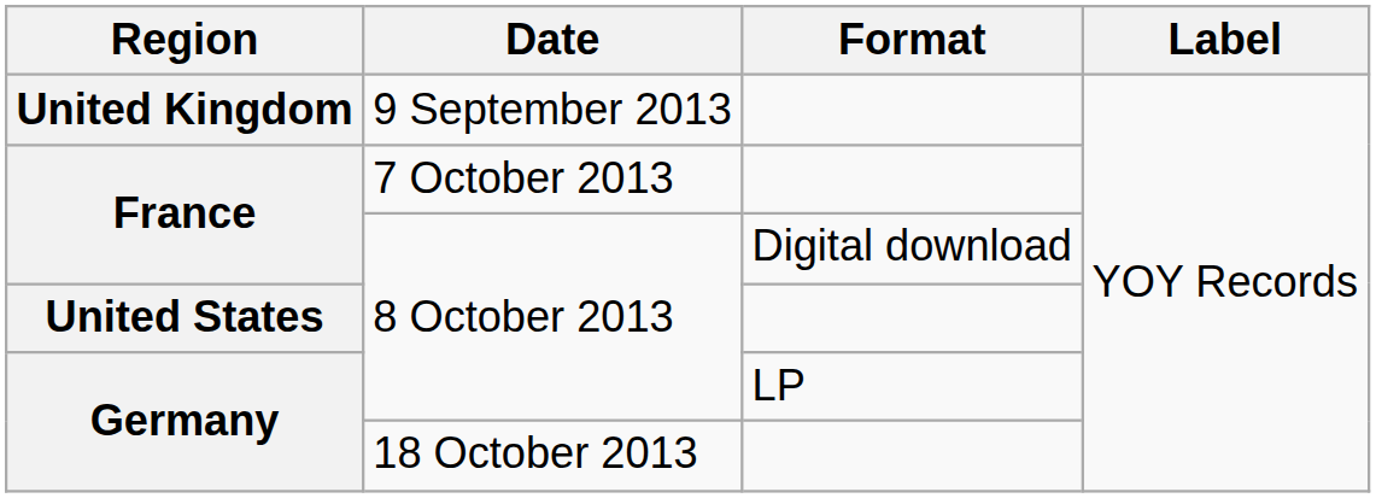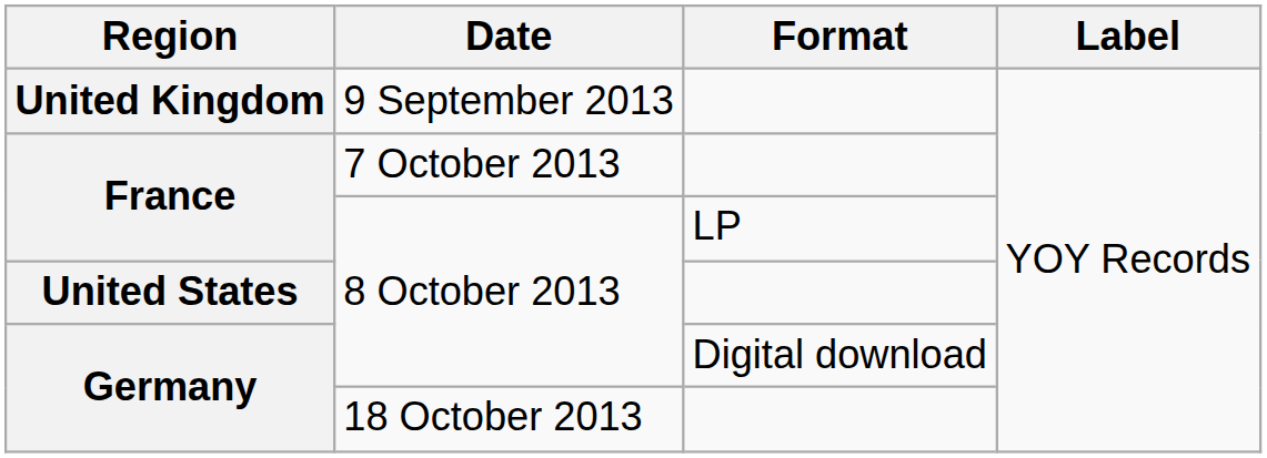France / 8 October 2013 | Format: Digital download -> LP
Germany / 8 October 2013 | Format: LP -> Digital download
